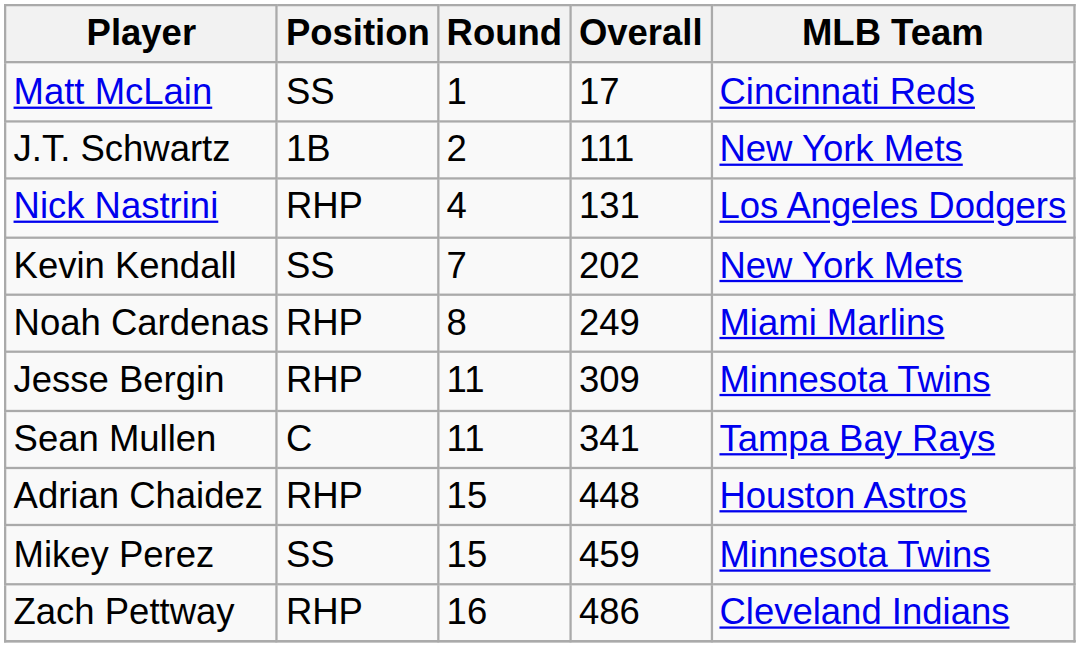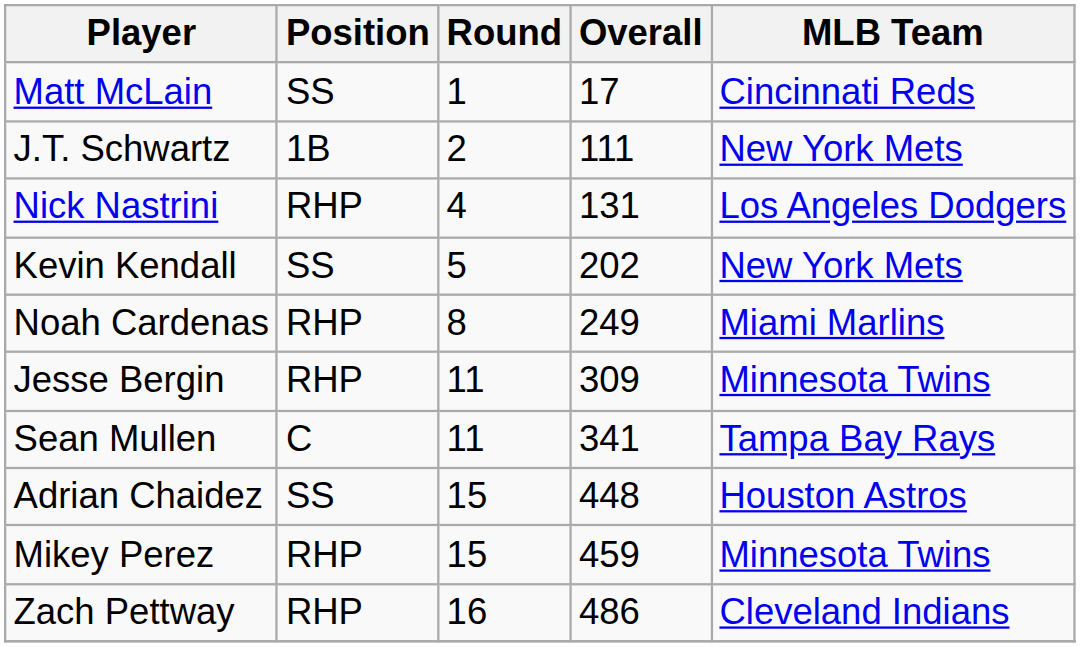Kevin Kendall | Round: 7 -> 5
Adrian Chaidez | Position: RHP -> SS
Mikey Perez | Position: SS -> RHP
